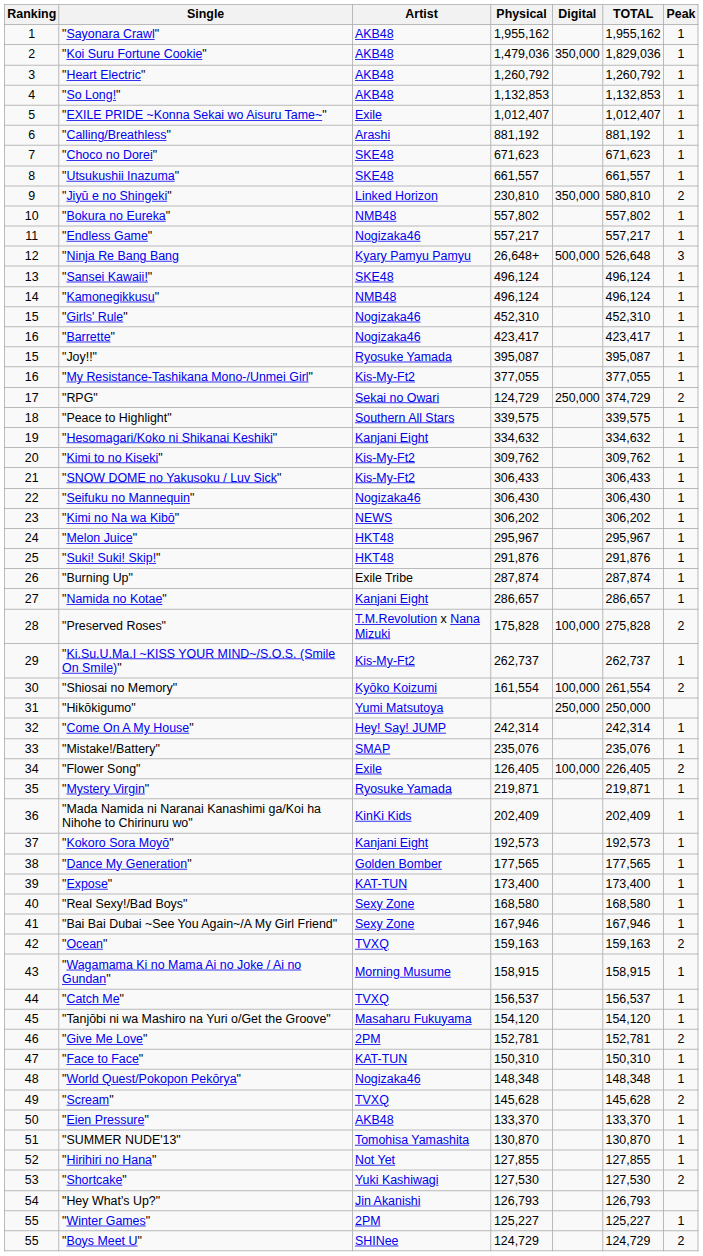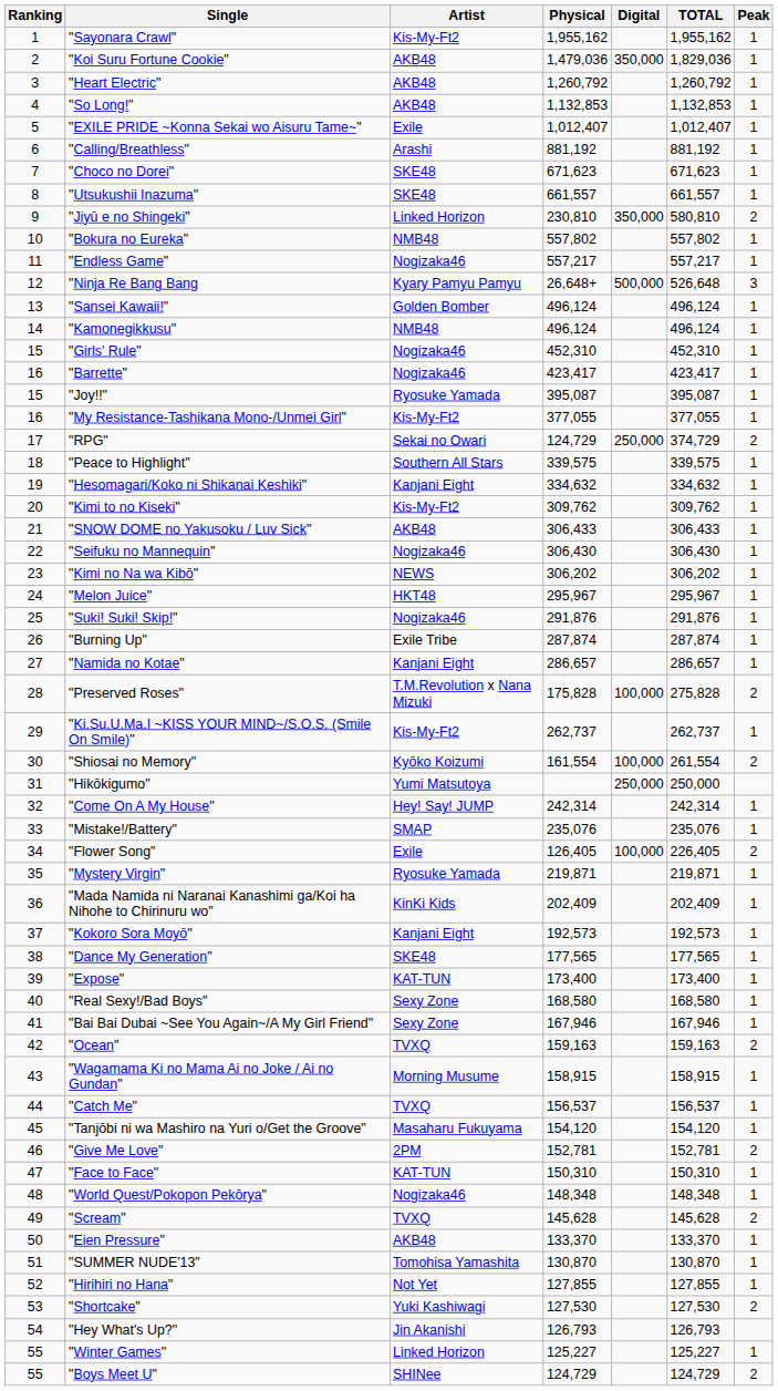"Sayonara Crawl" | Artist: AKB48 -> Kis-My-Ft2
"Sansei Kawaii!" | Artist: SKE48 -> Golden Bomber
"SNOW DOME no Yakusoku / Luv Sick" | Artist: Kis-My-Ft2 -> AKB48
"Suki! Suki! Skip!" | Artist: HKT48 -> Nogizaka46
"Dance My Generation" | Artist: Golden Bomber -> SKE48
"Winter Games" | Artist: 2PM -> Linked Horizon
